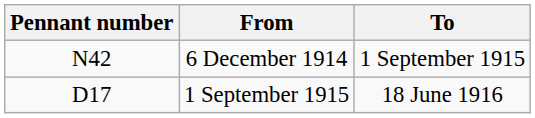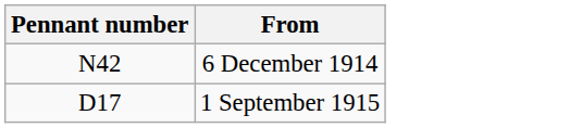- column: To | 1 September 1915 | 18 June 1916
